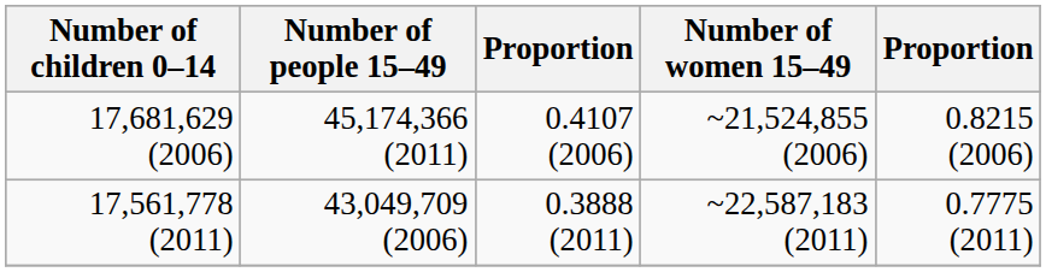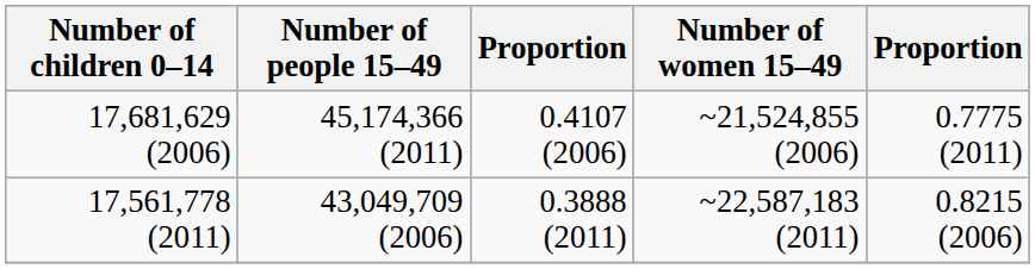17,681,629 (2006) | column 5: 0.8215 (2006) -> 0.7775 (2011)
17,561,778 (2011) | column 5: 0.7775 (2011) -> 0.8215 (2006)
